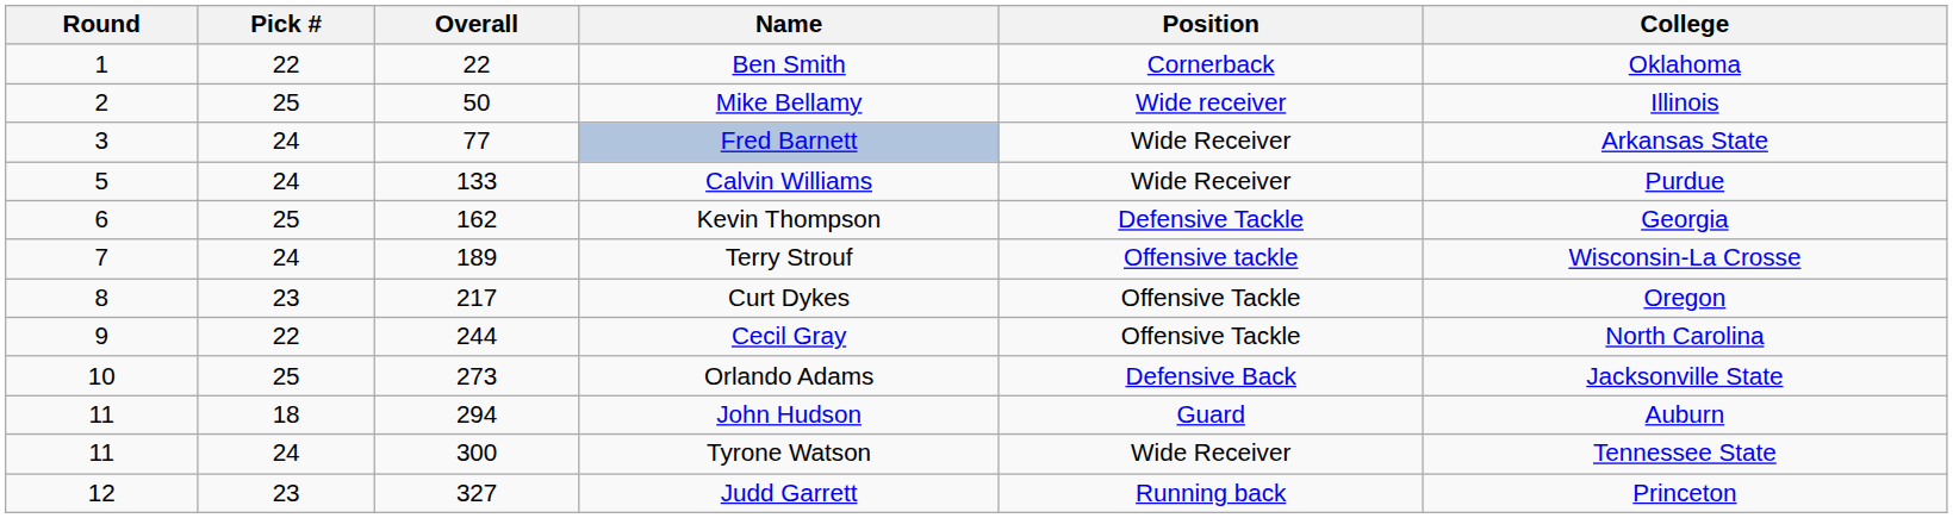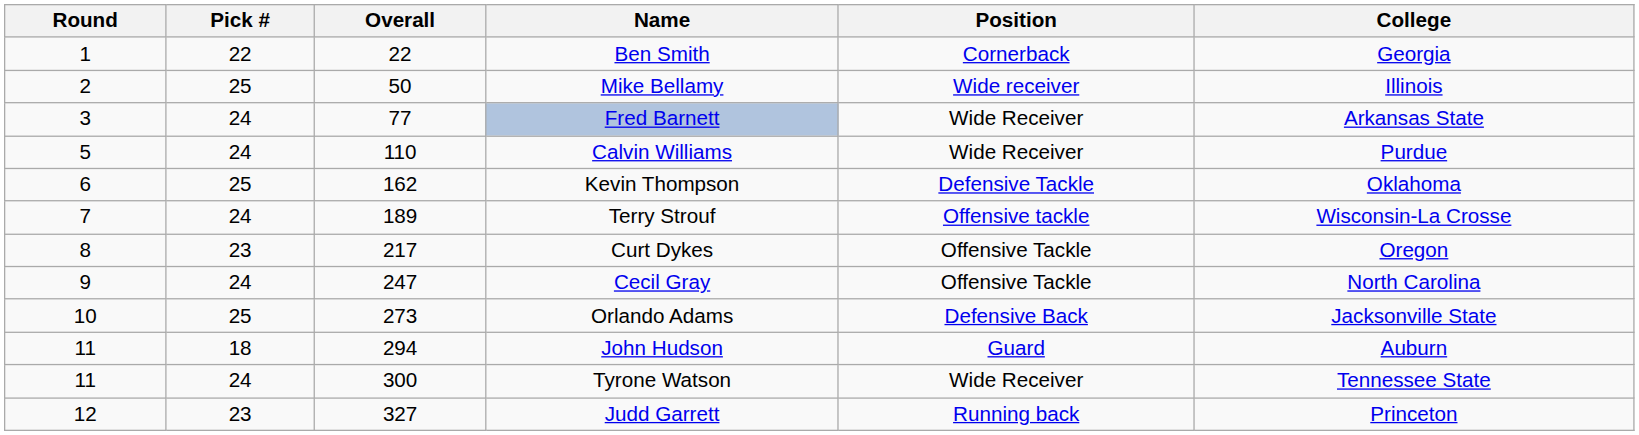Ben Smith | College: Oklahoma -> Georgia
Calvin Williams | Overall: 133 -> 110
Kevin Thompson | College: Georgia -> Oklahoma
Cecil Gray | Pick #: 22 -> 24
Cecil Gray | Overall: 244 -> 247
